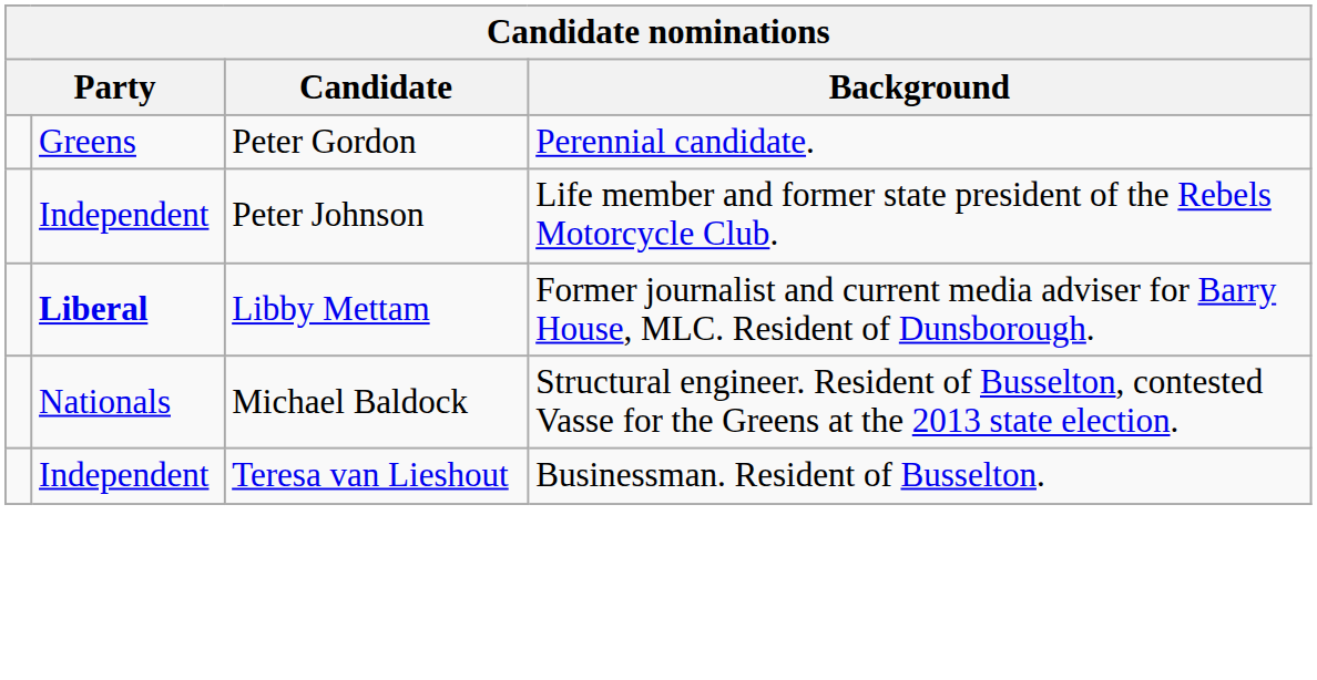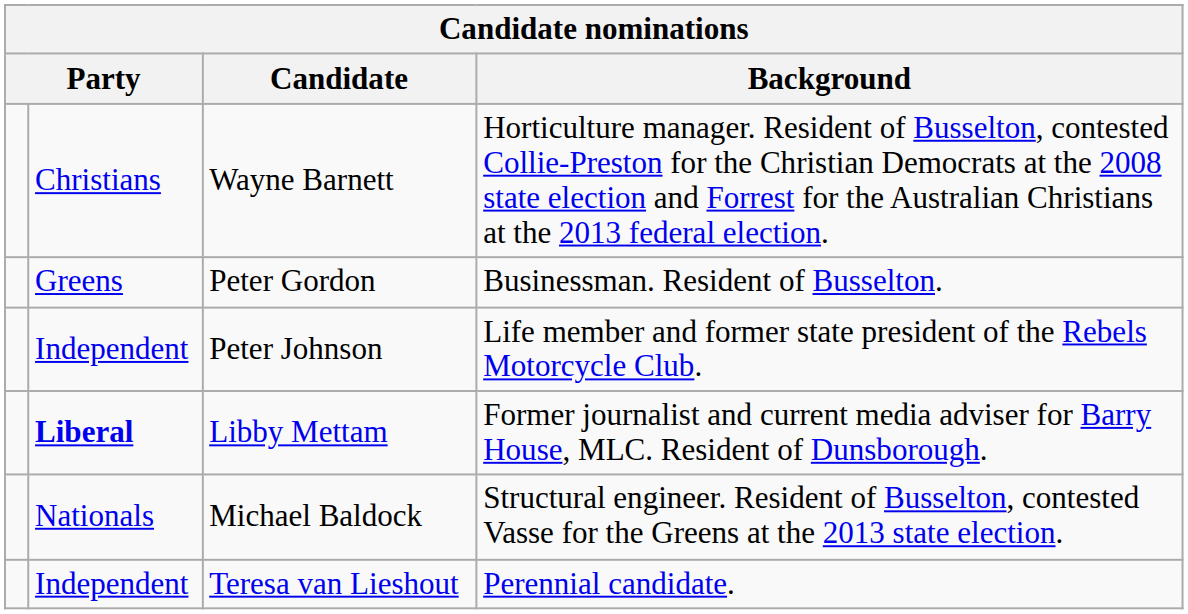+ row: Christians | Wayne Barnett | Horticulture manager. Resident of Busselton, contested Collie-Preston for the Christian Democrats at the 2008 state election and Forrest for the Australian Christians at the 2013 federal election.
Peter Gordon | Background: Perennial candidate. -> Businessman. Resident of Busselton.
Teresa van Lieshout | Background: Businessman. Resident of Busselton. -> Perennial candidate.
